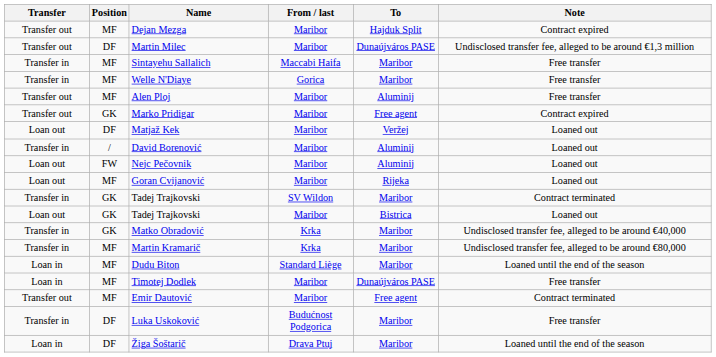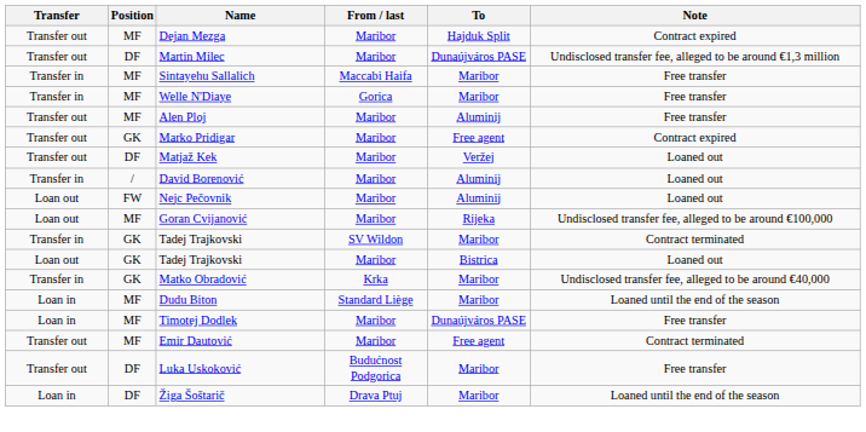Matjaž Kek | Transfer: Loan out -> Transfer out
Goran Cvijanović | Note: Loaned out -> Undisclosed transfer fee, alleged to be around €100,000
- row: Transfer in | MF | Martin Kramarič | Krka | Maribor | Undisclosed transfer fee, alleged to be around €80,000
Luka Uskoković | Transfer: Transfer in -> Transfer out
